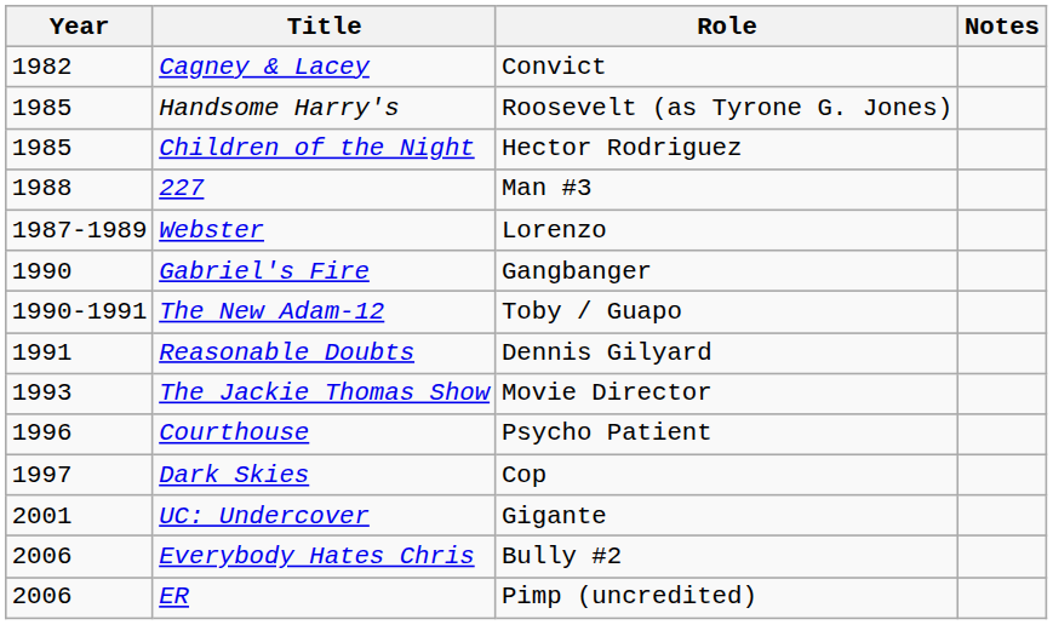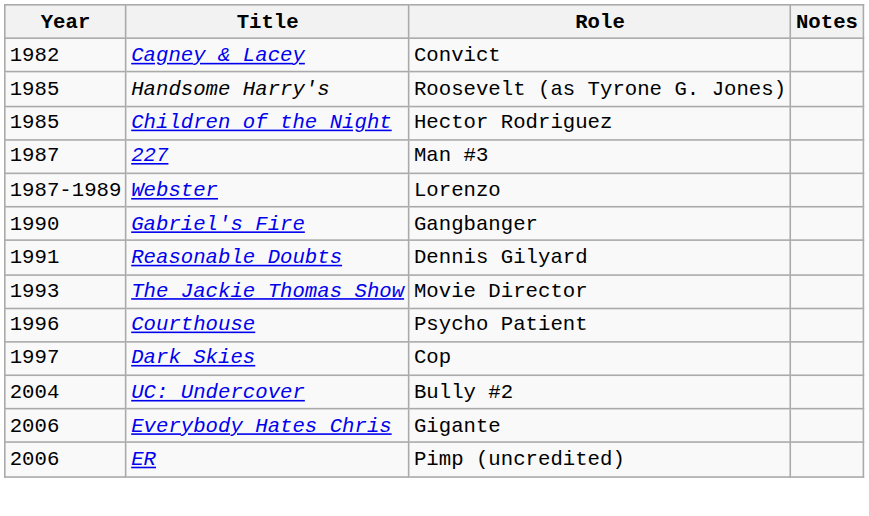227 | Year: 1988 -> 1987
- row: 1990-1991 | The New Adam-12 | Toby / Guapo
UC: Undercover | Year: 2001 -> 2004
UC: Undercover | Role: Gigante -> Bully #2
Everybody Hates Chris | Role: Bully #2 -> Gigante
